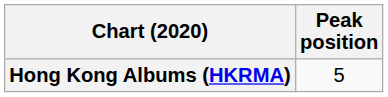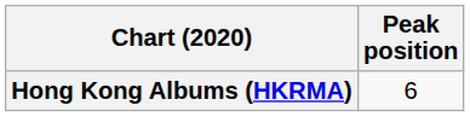Hong Kong Albums (HKRMA) | Peak position: 5 -> 6
